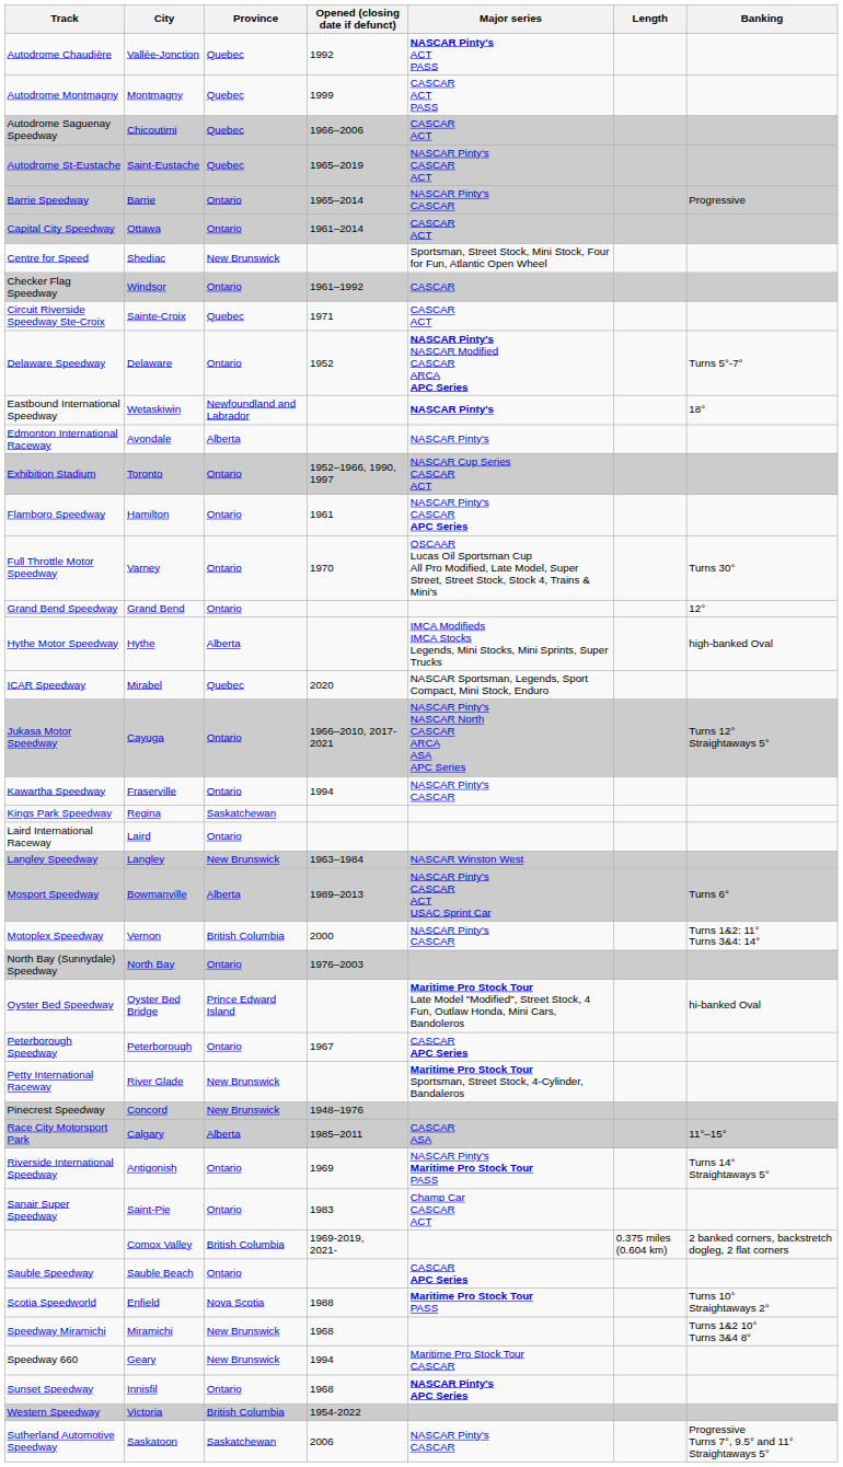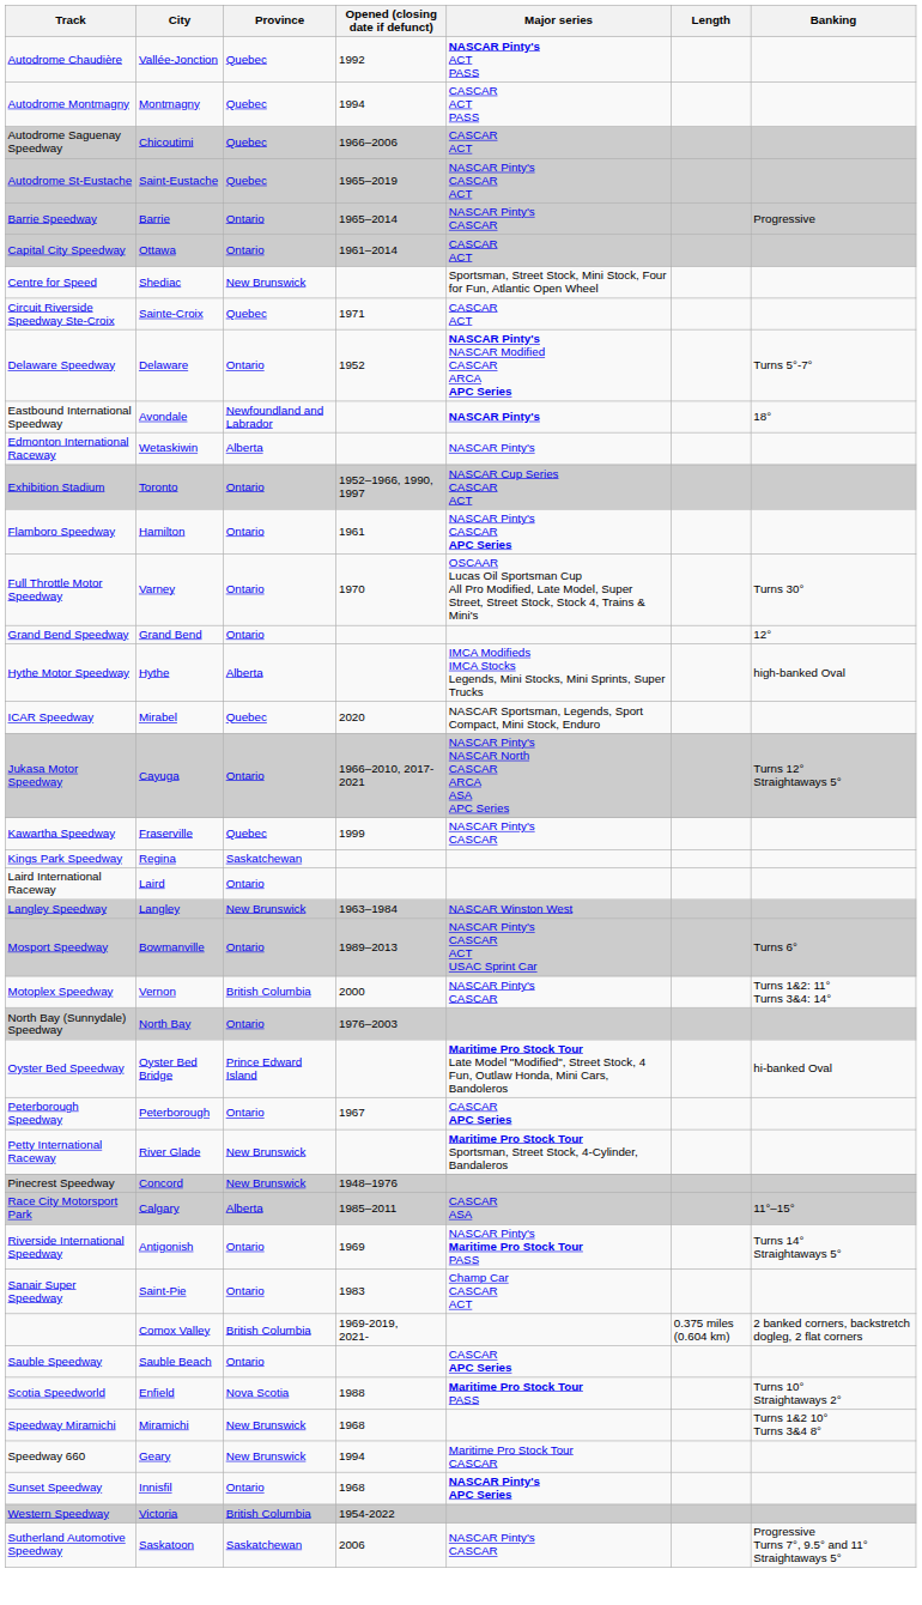Autodrome Montmagny | Opened (closing date if defunct): 1999 -> 1994
- row: Checker Flag Speedway | Windsor | Ontario | 1961–1992 | CASCAR
Eastbound International Speedway | City: Wetaskiwin -> Avondale
Edmonton International Raceway | City: Avondale -> Wetaskiwin
Kawartha Speedway | Province: Ontario -> Quebec
Kawartha Speedway | Opened (closing date if defunct): 1994 -> 1999
Mosport Speedway | Province: Alberta -> Ontario
